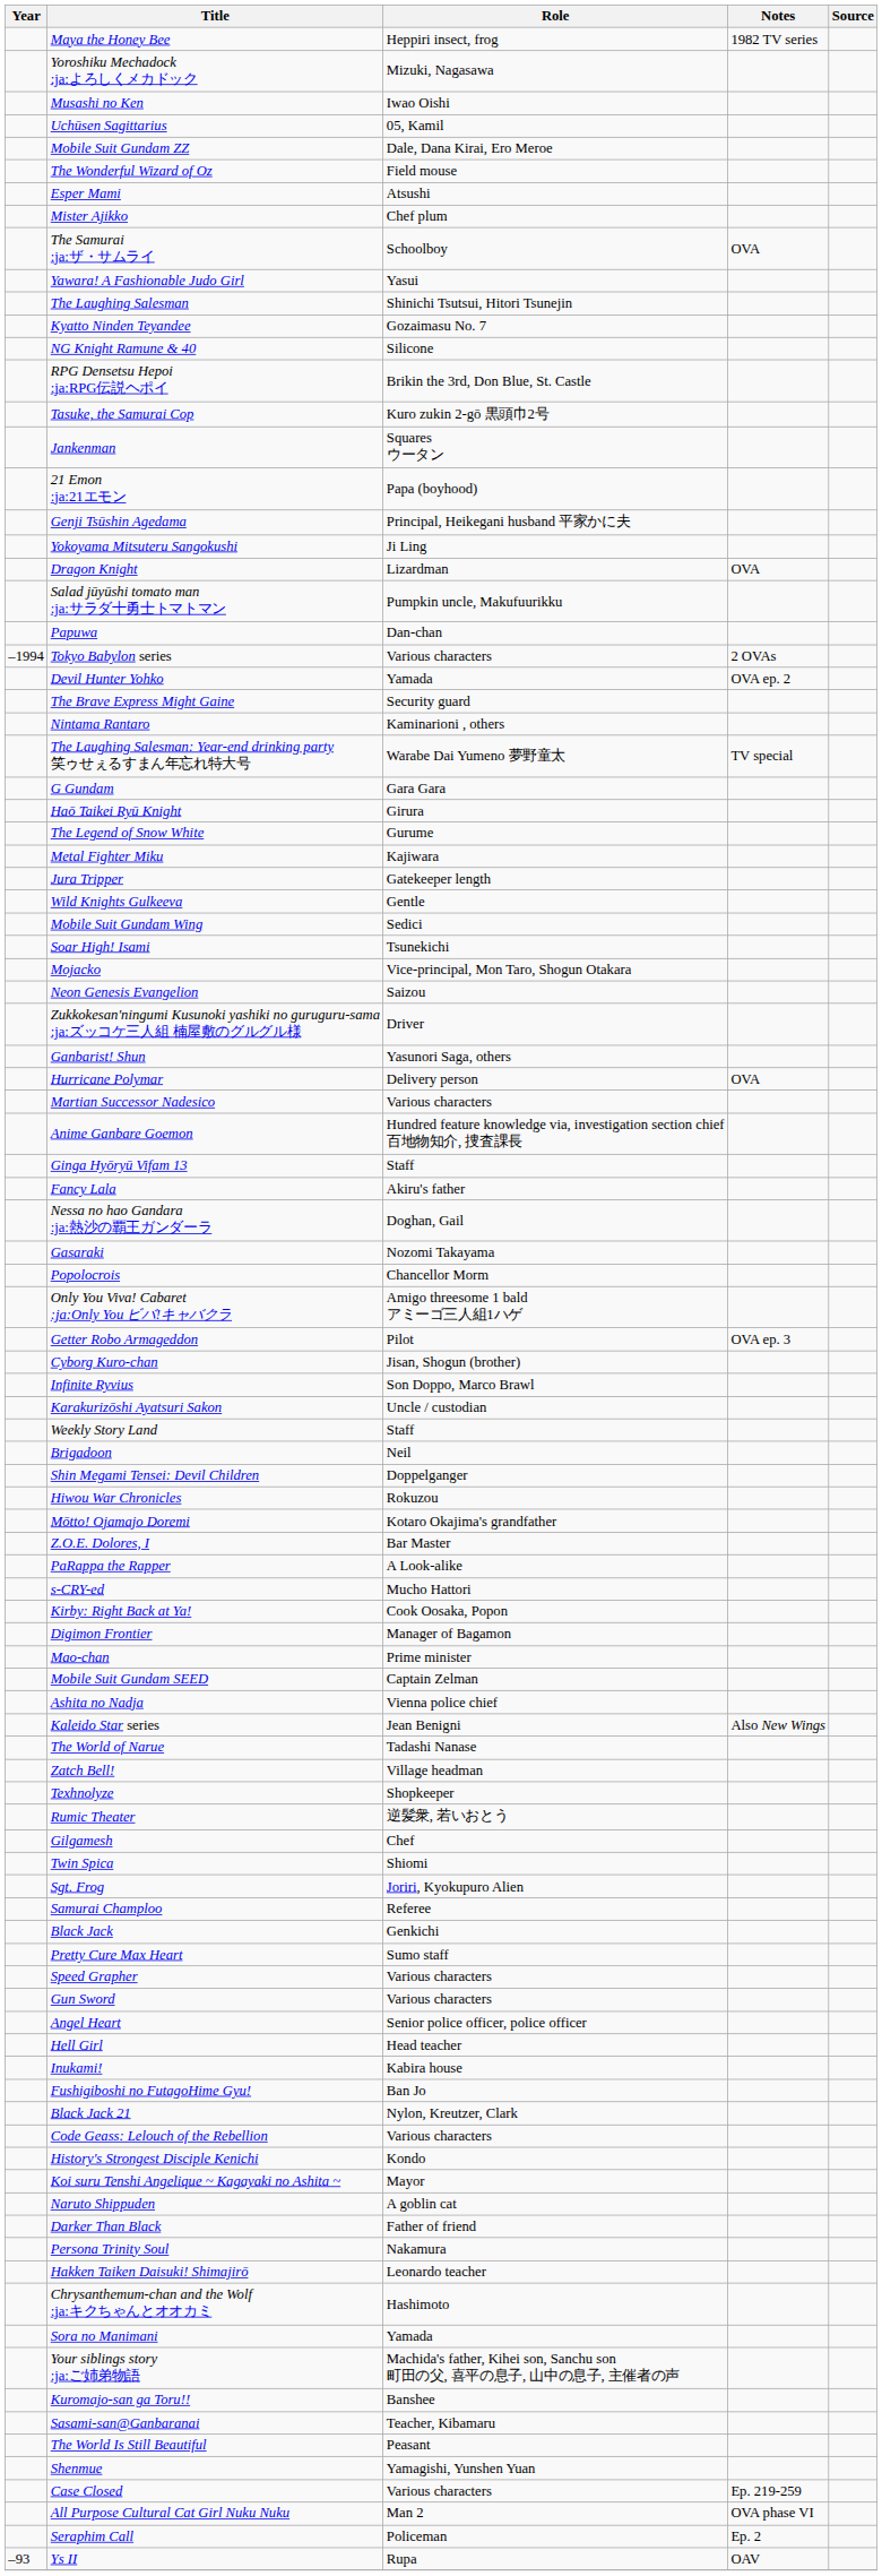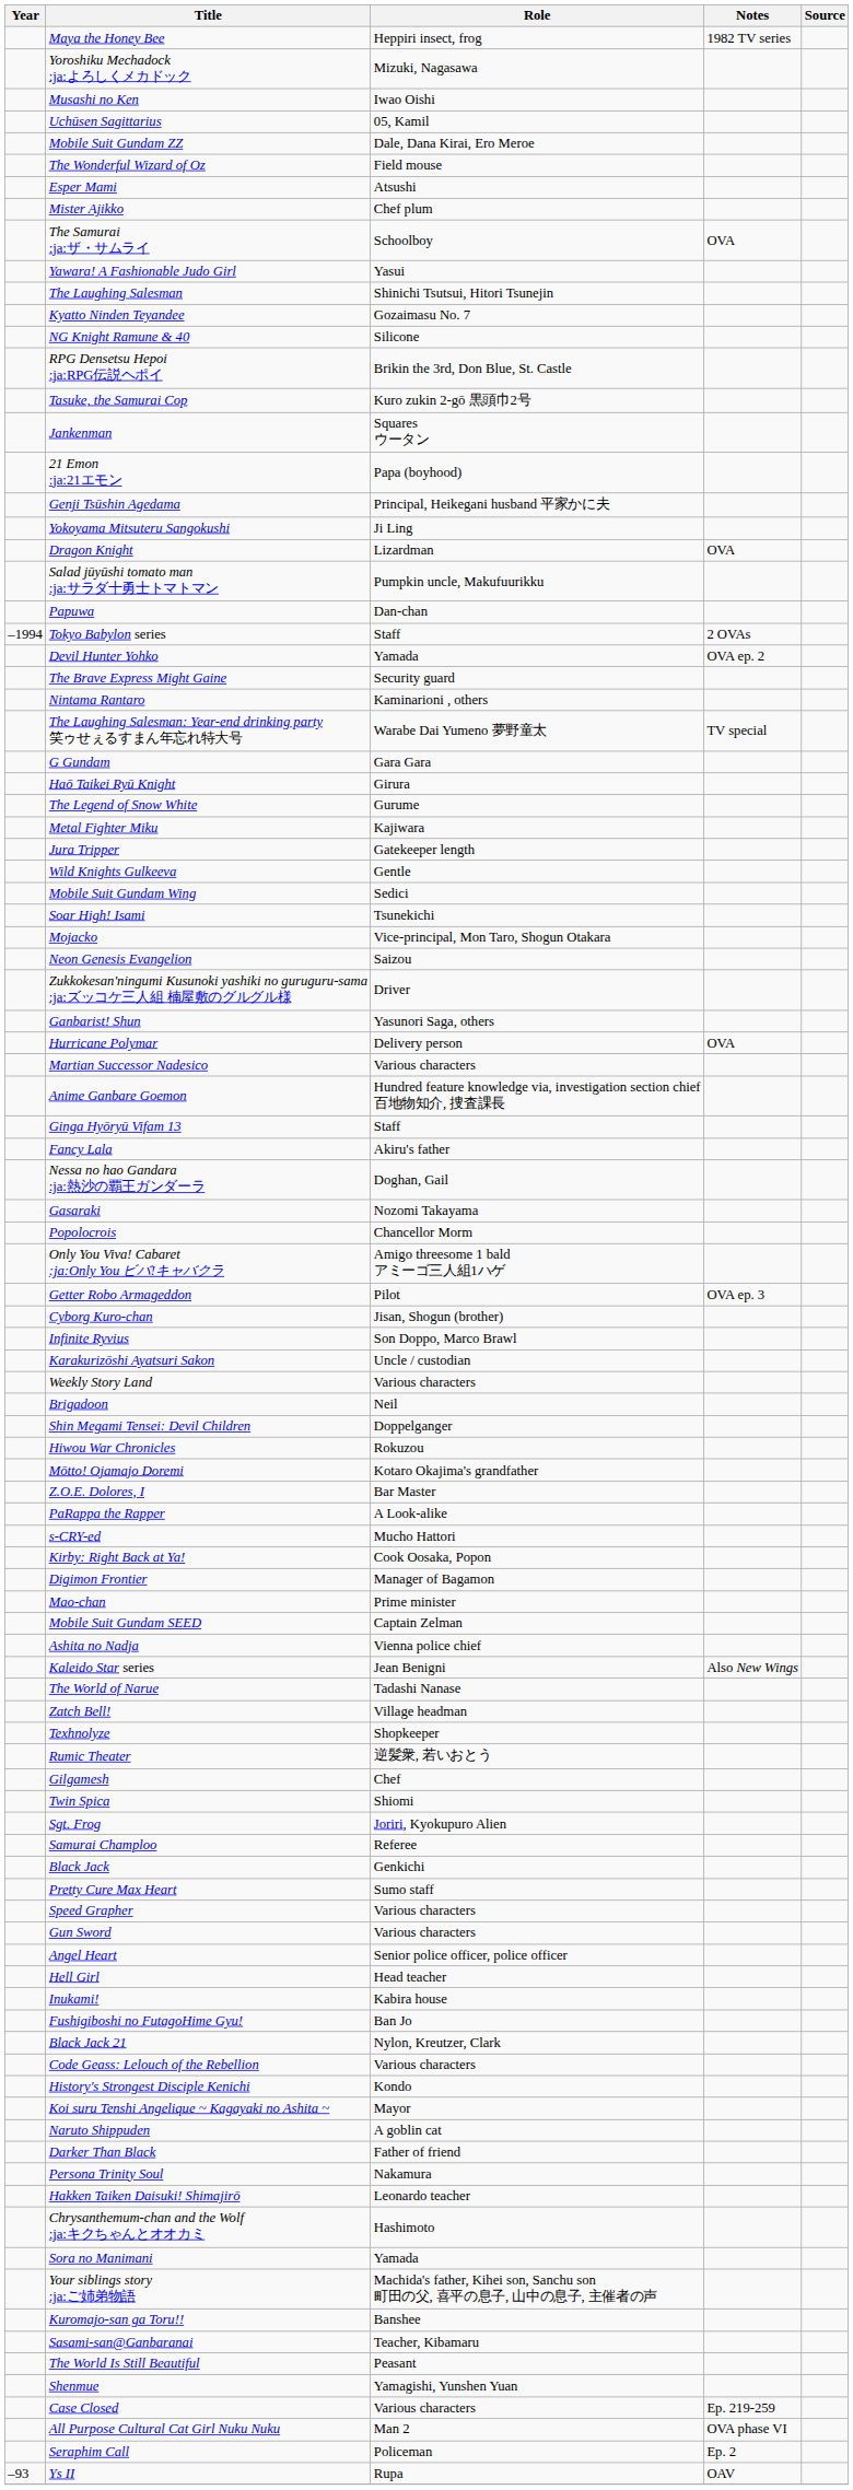Tokyo Babylon series | Role: Various characters -> Staff
Weekly Story Land | Role: Staff -> Various characters
